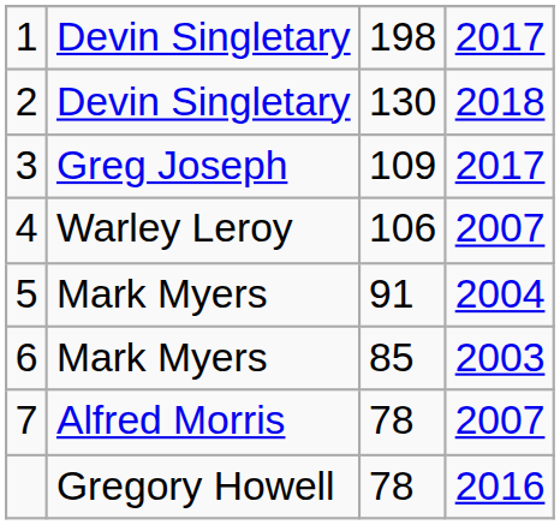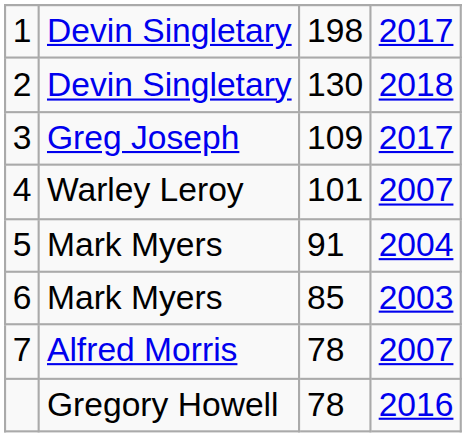4 | column 3: 106 -> 101
